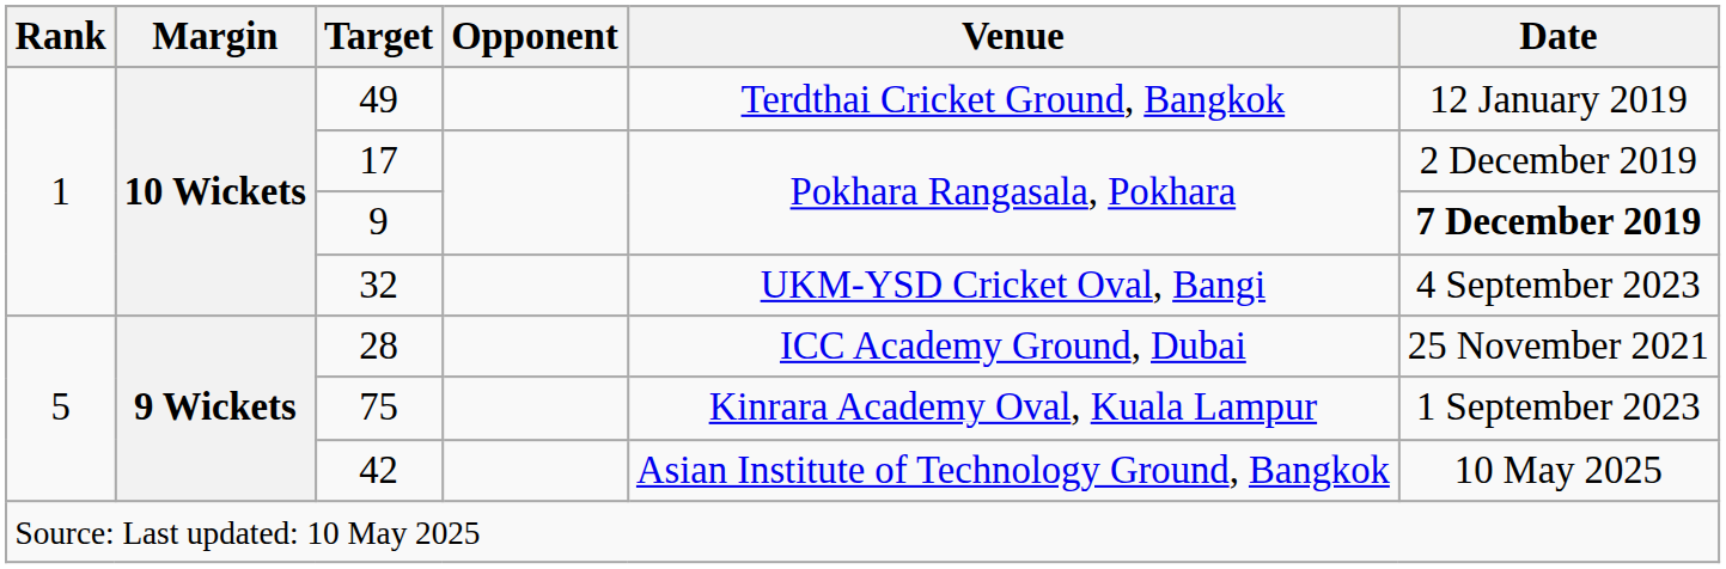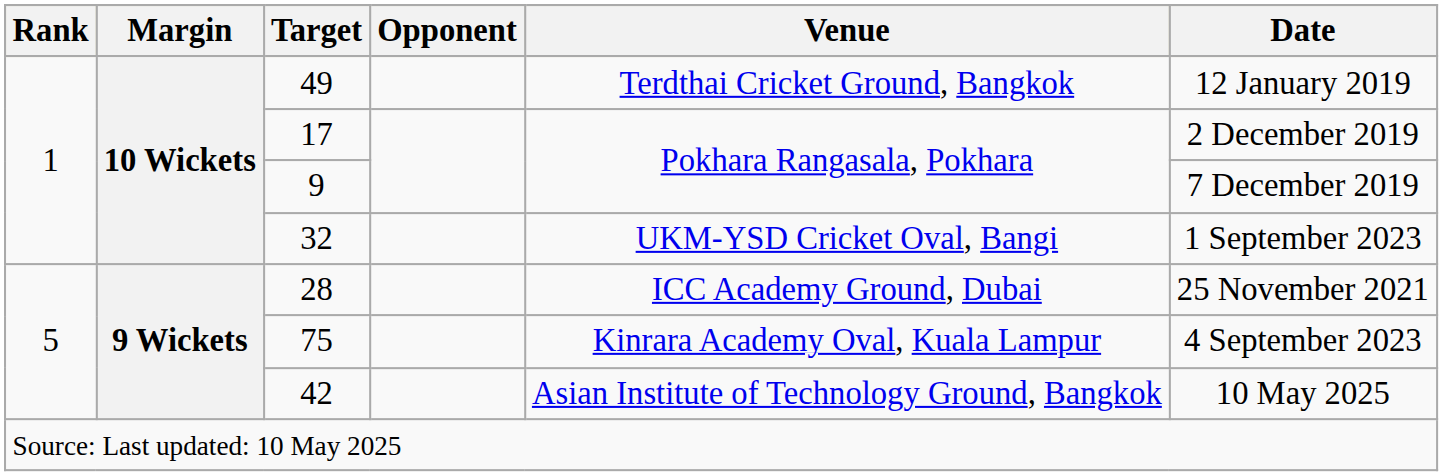9 | Date: bold -> normal
32 | Date: 4 September 2023 -> 1 September 2023
75 | Date: 1 September 2023 -> 4 September 2023
